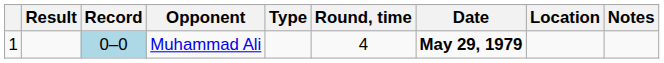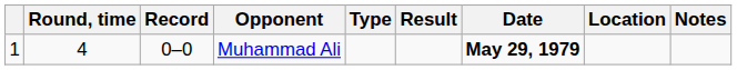columns swapped: Result <-> Round, time
Muhammad Ali | Record: lightblue background -> no background
